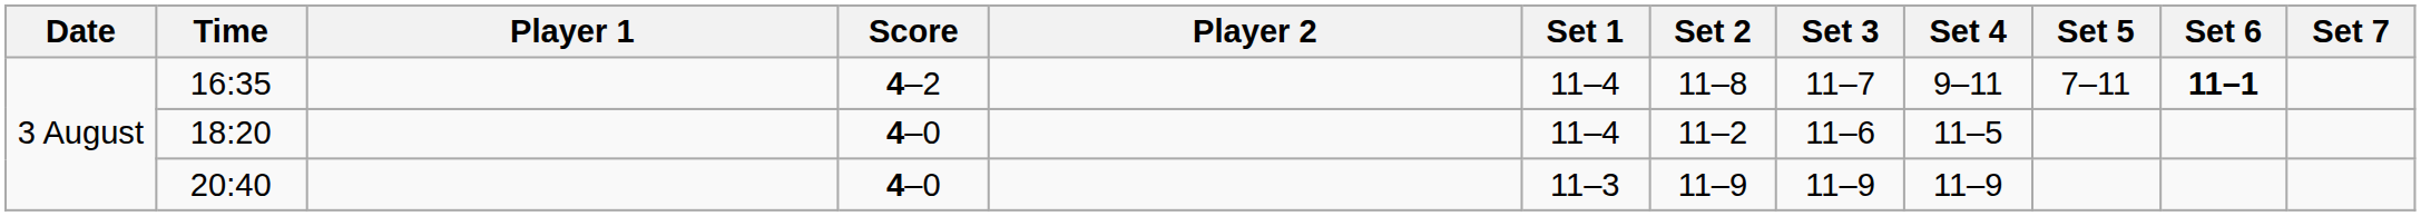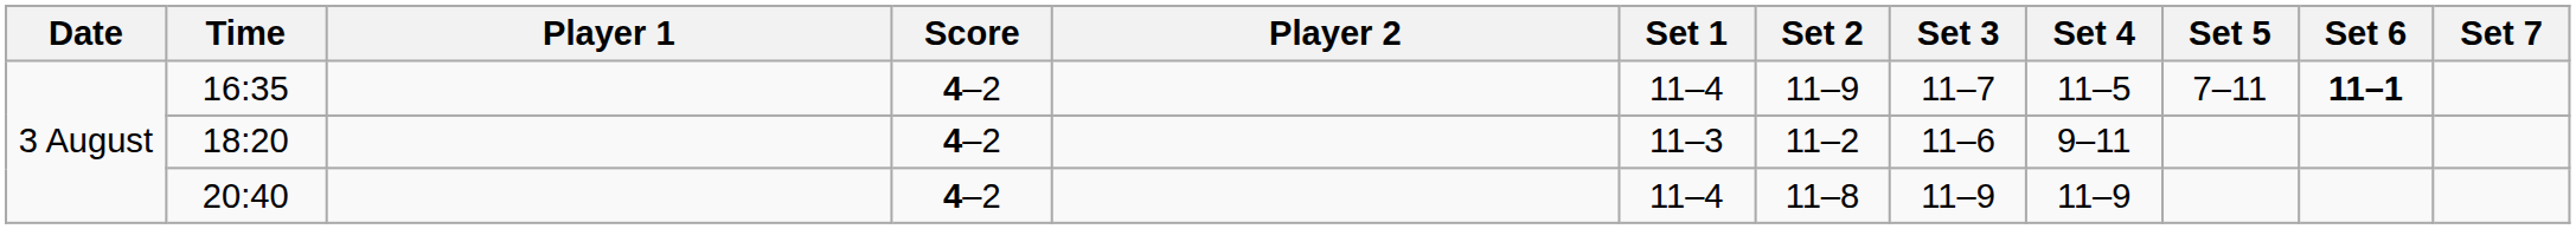16:35 | Set 2: 11–8 -> 11–9
16:35 | Set 4: 9–11 -> 11–5
18:20 | Score: 4–0 -> 4–2
18:20 | Set 1: 11–4 -> 11–3
18:20 | Set 4: 11–5 -> 9–11
20:40 | Score: 4–0 -> 4–2
20:40 | Set 1: 11–3 -> 11–4
20:40 | Set 2: 11–9 -> 11–8
